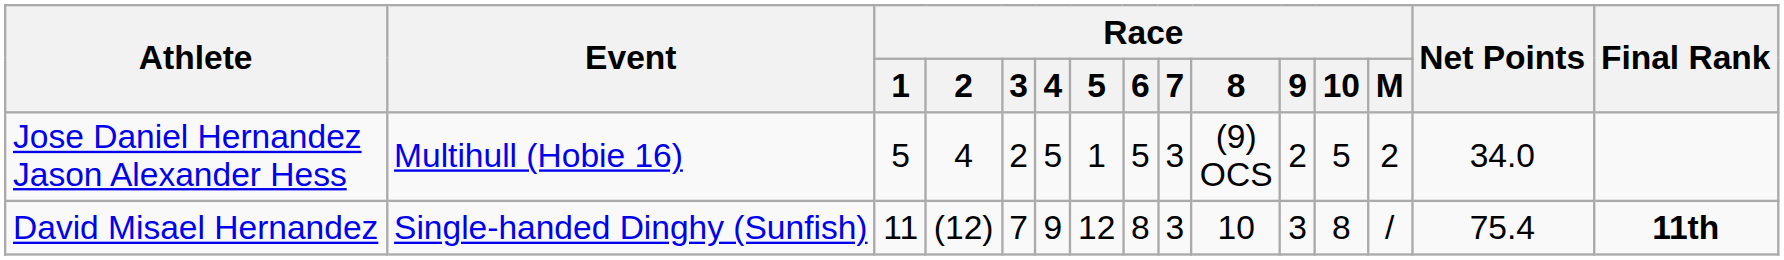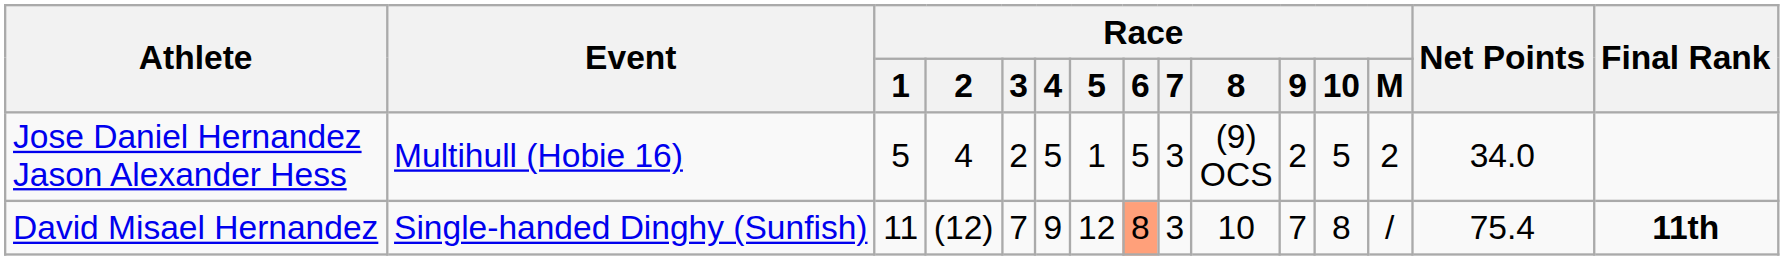David Misael Hernandez | Race / 6: no background -> lightsalmon background
David Misael Hernandez | Race / 9: 3 -> 7
